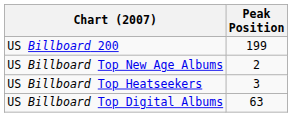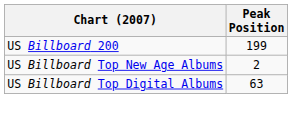- row: US Billboard Top Heatseekers | 3
